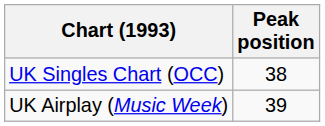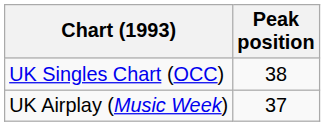UK Airplay (Music Week) | Peak position: 39 -> 37
